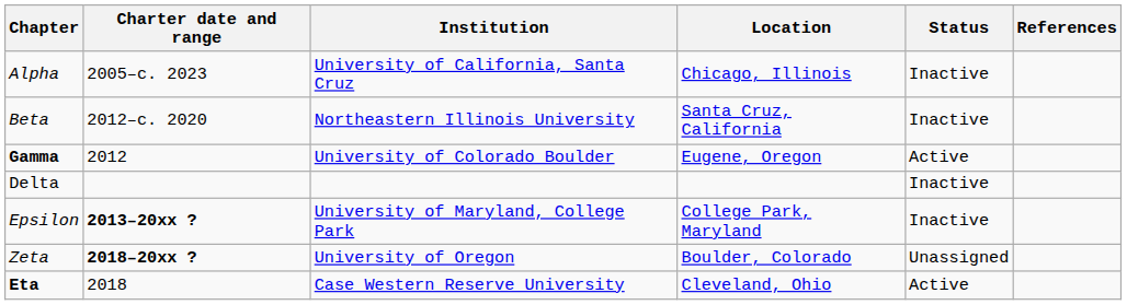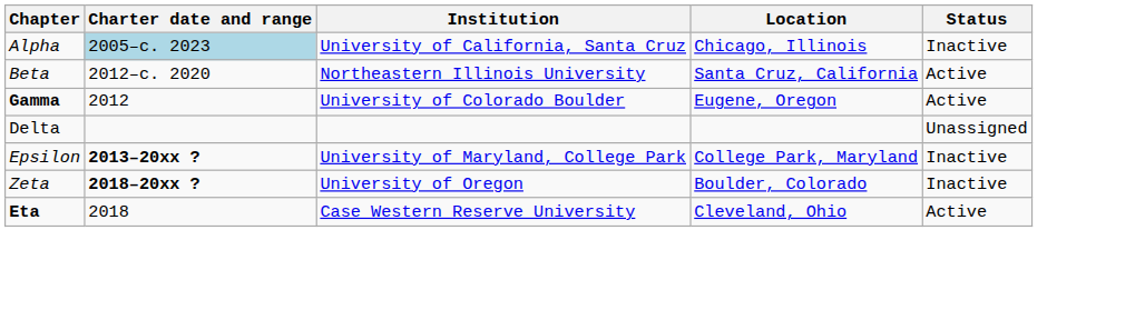- column: References
Alpha | Charter date and range: no background -> lightblue background
Beta | Status: Inactive -> Active
Delta | Status: Inactive -> Unassigned
Zeta | Status: Unassigned -> Inactive
